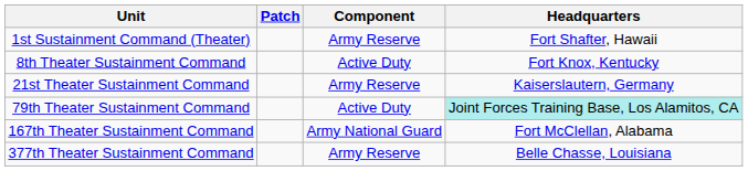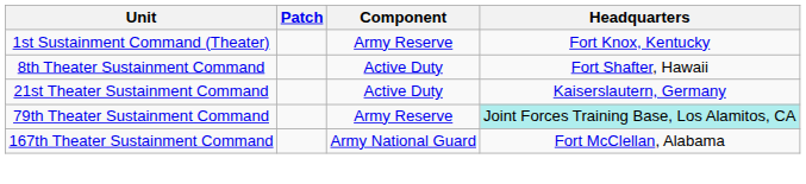1st Sustainment Command (Theater) | Headquarters: Fort Shafter, Hawaii -> Fort Knox, Kentucky
8th Theater Sustainment Command | Headquarters: Fort Knox, Kentucky -> Fort Shafter, Hawaii
21st Theater Sustainment Command | Component: Army Reserve -> Active Duty
79th Theater Sustainment Command | Component: Active Duty -> Army Reserve
- row: 377th Theater Sustainment Command | Army Reserve | Belle Chasse, Louisiana
